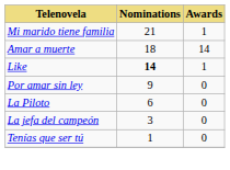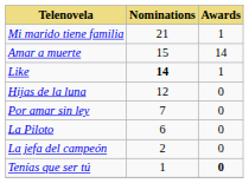Amar a muerte | Nominations: 18 -> 15
+ row: Hijas de la luna | 12 | 0
Por amar sin ley | Nominations: 9 -> 7
La jefa del campeón | Nominations: 3 -> 2
Tenías que ser tú | Awards: normal -> bold
